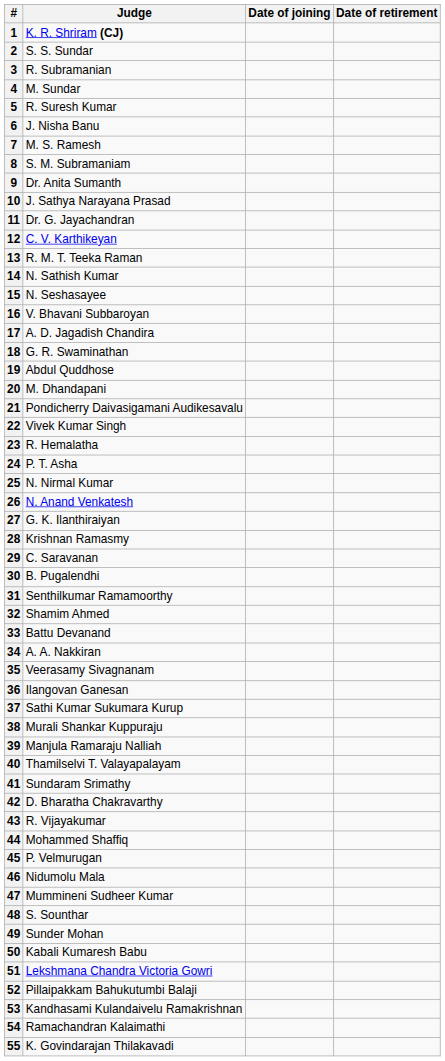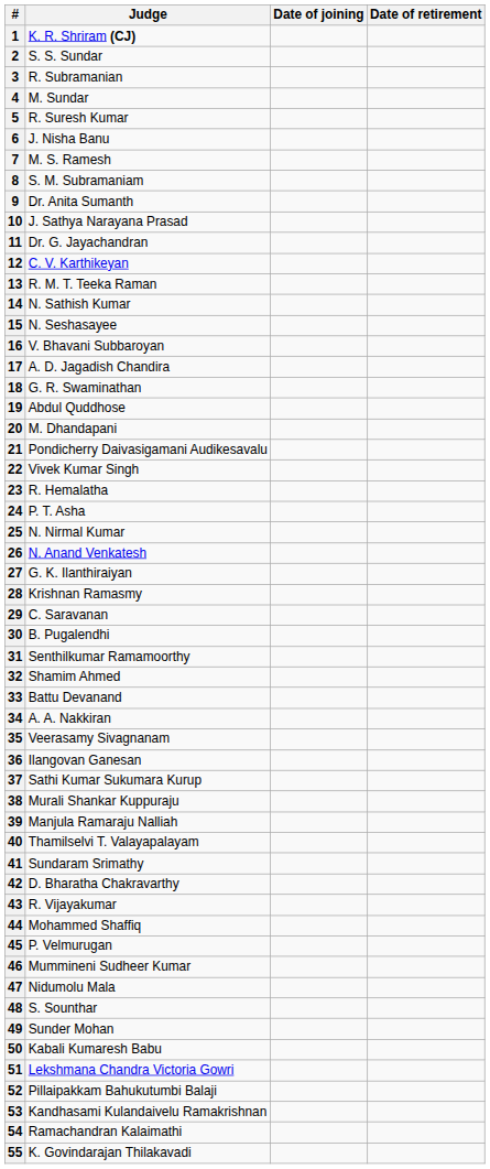46 | Judge: Nidumolu Mala -> Mummineni Sudheer Kumar
47 | Judge: Mummineni Sudheer Kumar -> Nidumolu Mala
